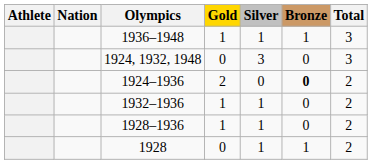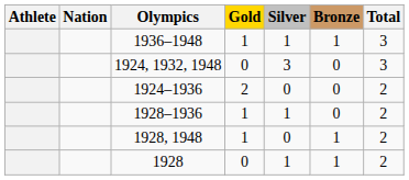1924–1936 | Bronze: bold -> normal
- row: 1932–1936 | 1 | 1 | 0 | 2
+ row: 1928, 1948 | 1 | 0 | 1 | 2
